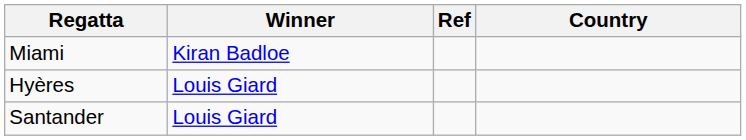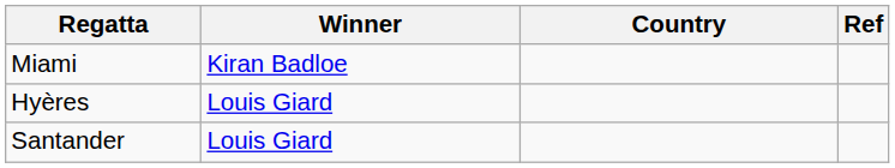columns swapped: Country <-> Ref
